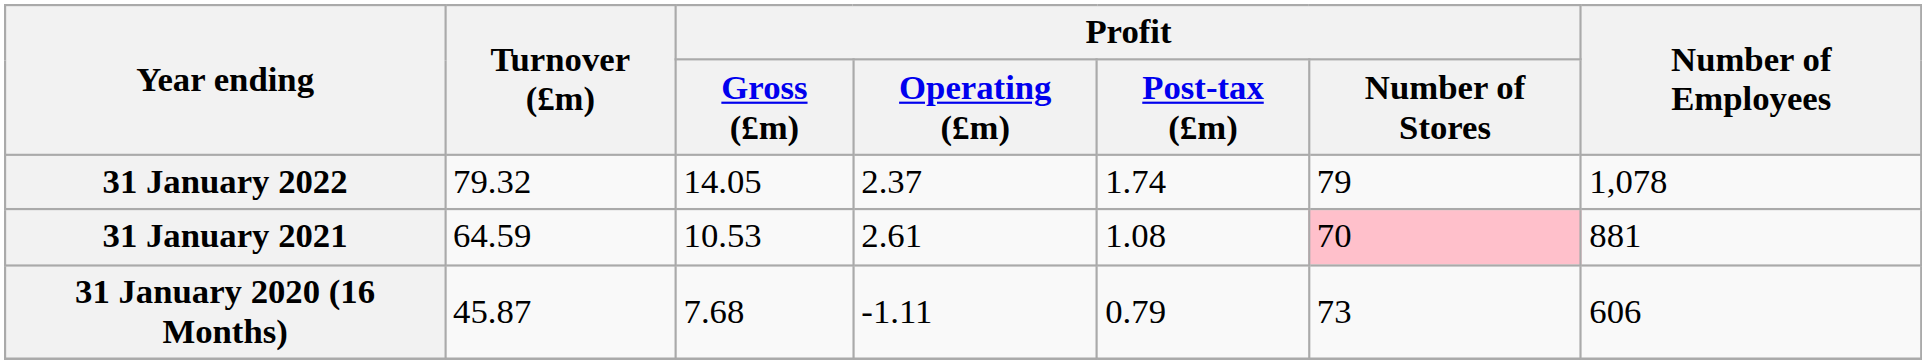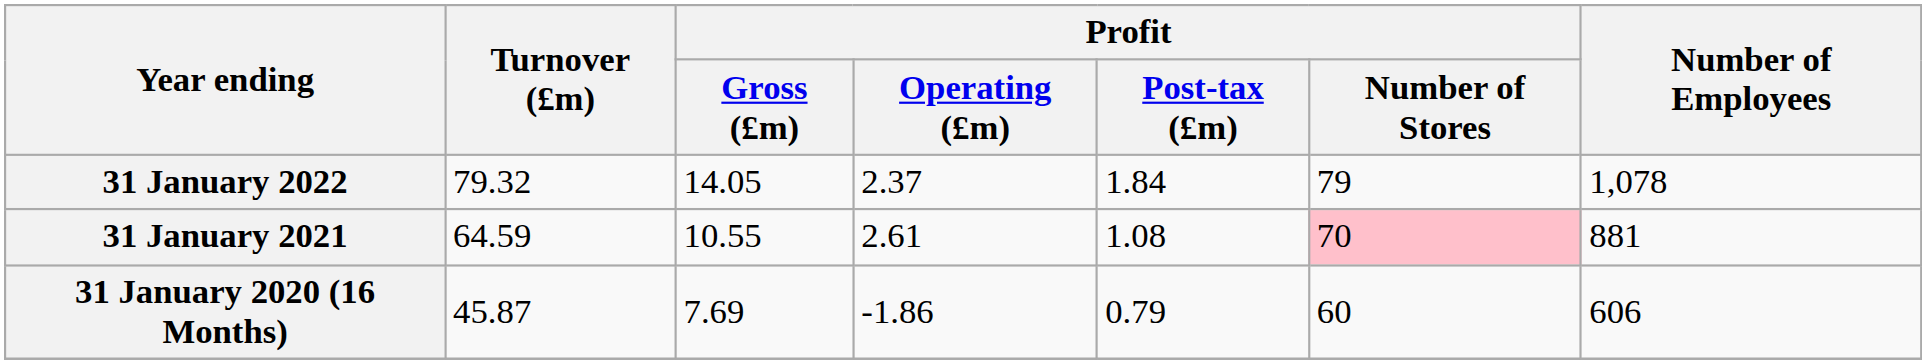31 January 2022 | Profit / Post-tax (£m): 1.74 -> 1.84
31 January 2021 | Profit / Gross (£m): 10.53 -> 10.55
31 January 2020 (16 Months) | Profit / Gross (£m): 7.68 -> 7.69
31 January 2020 (16 Months) | Profit / Operating (£m): -1.11 -> -1.86
31 January 2020 (16 Months) | Profit / Number of Stores: 73 -> 60
